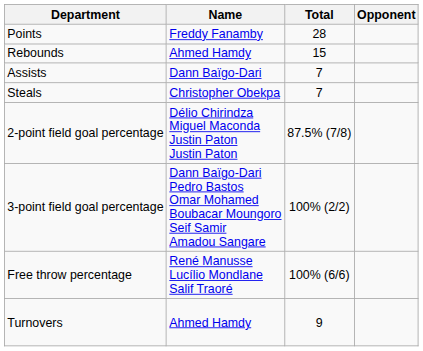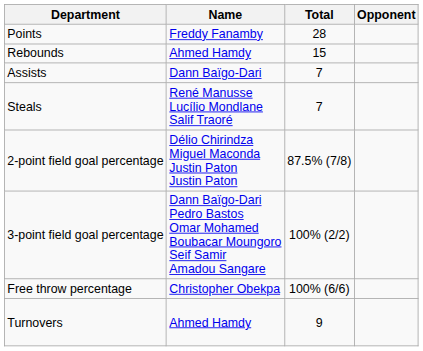Steals | Name: Christopher Obekpa -> René Manusse Lucílio Mondlane Salif Traoré
Free throw percentage | Name: René Manusse Lucílio Mondlane Salif Traoré -> Christopher Obekpa
